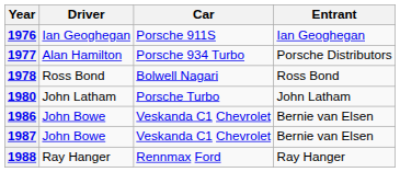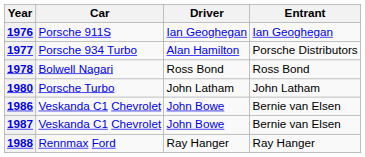columns swapped: Driver <-> Car
